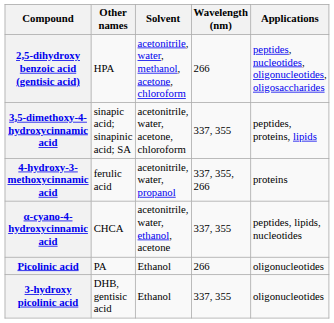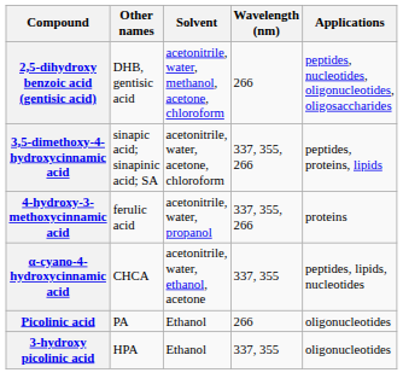2,5-dihydroxy benzoic acid (gentisic acid) | Other names: HPA -> DHB, gentisic acid
3,5-dimethoxy-4-hydroxycinnamic acid | Wavelength (nm): 337, 355 -> 337, 355, 266
3-hydroxy picolinic acid | Other names: DHB, gentisic acid -> HPA
